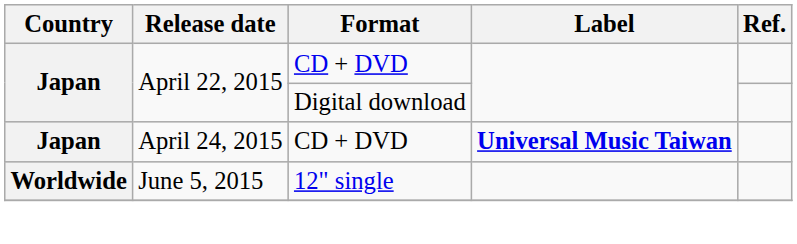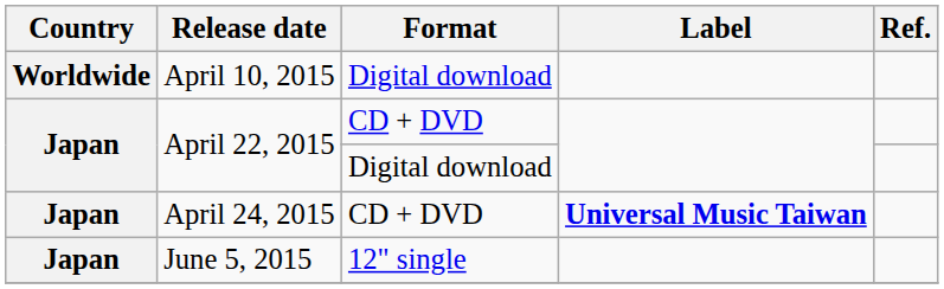+ row: Worldwide | April 10, 2015 | Digital download
June 5, 2015 | Country: Worldwide -> Japan
